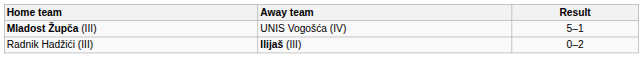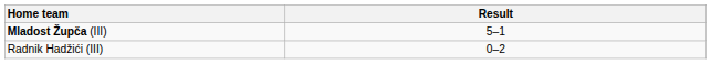- column: Away team | UNIS Vogošća (IV) | Ilijaš (III)
